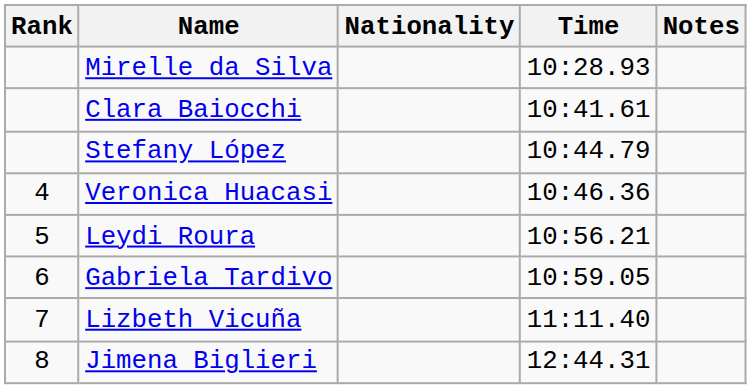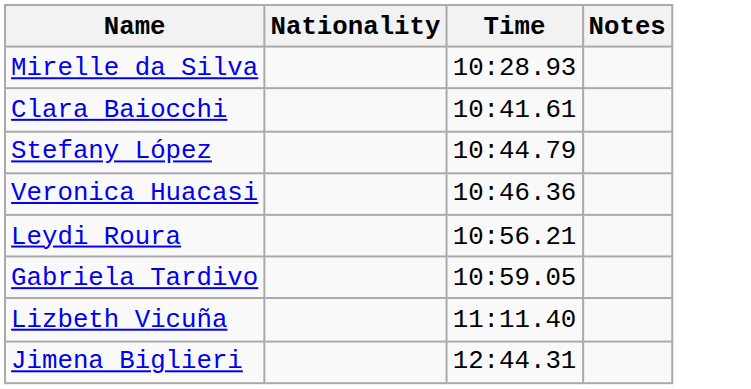- column: Rank | 4 | 5 | 6 | 7 | 8
